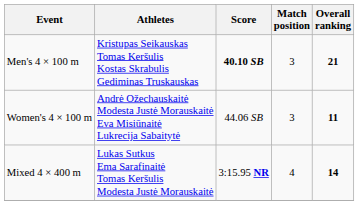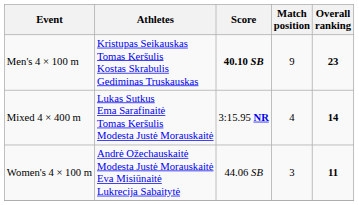Men's 4 × 100 m | Match position: 3 -> 9
Men's 4 × 100 m | Overall ranking: 21 -> 23
rows swapped: Women's 4 × 100 m <-> Mixed 4 × 400 m
